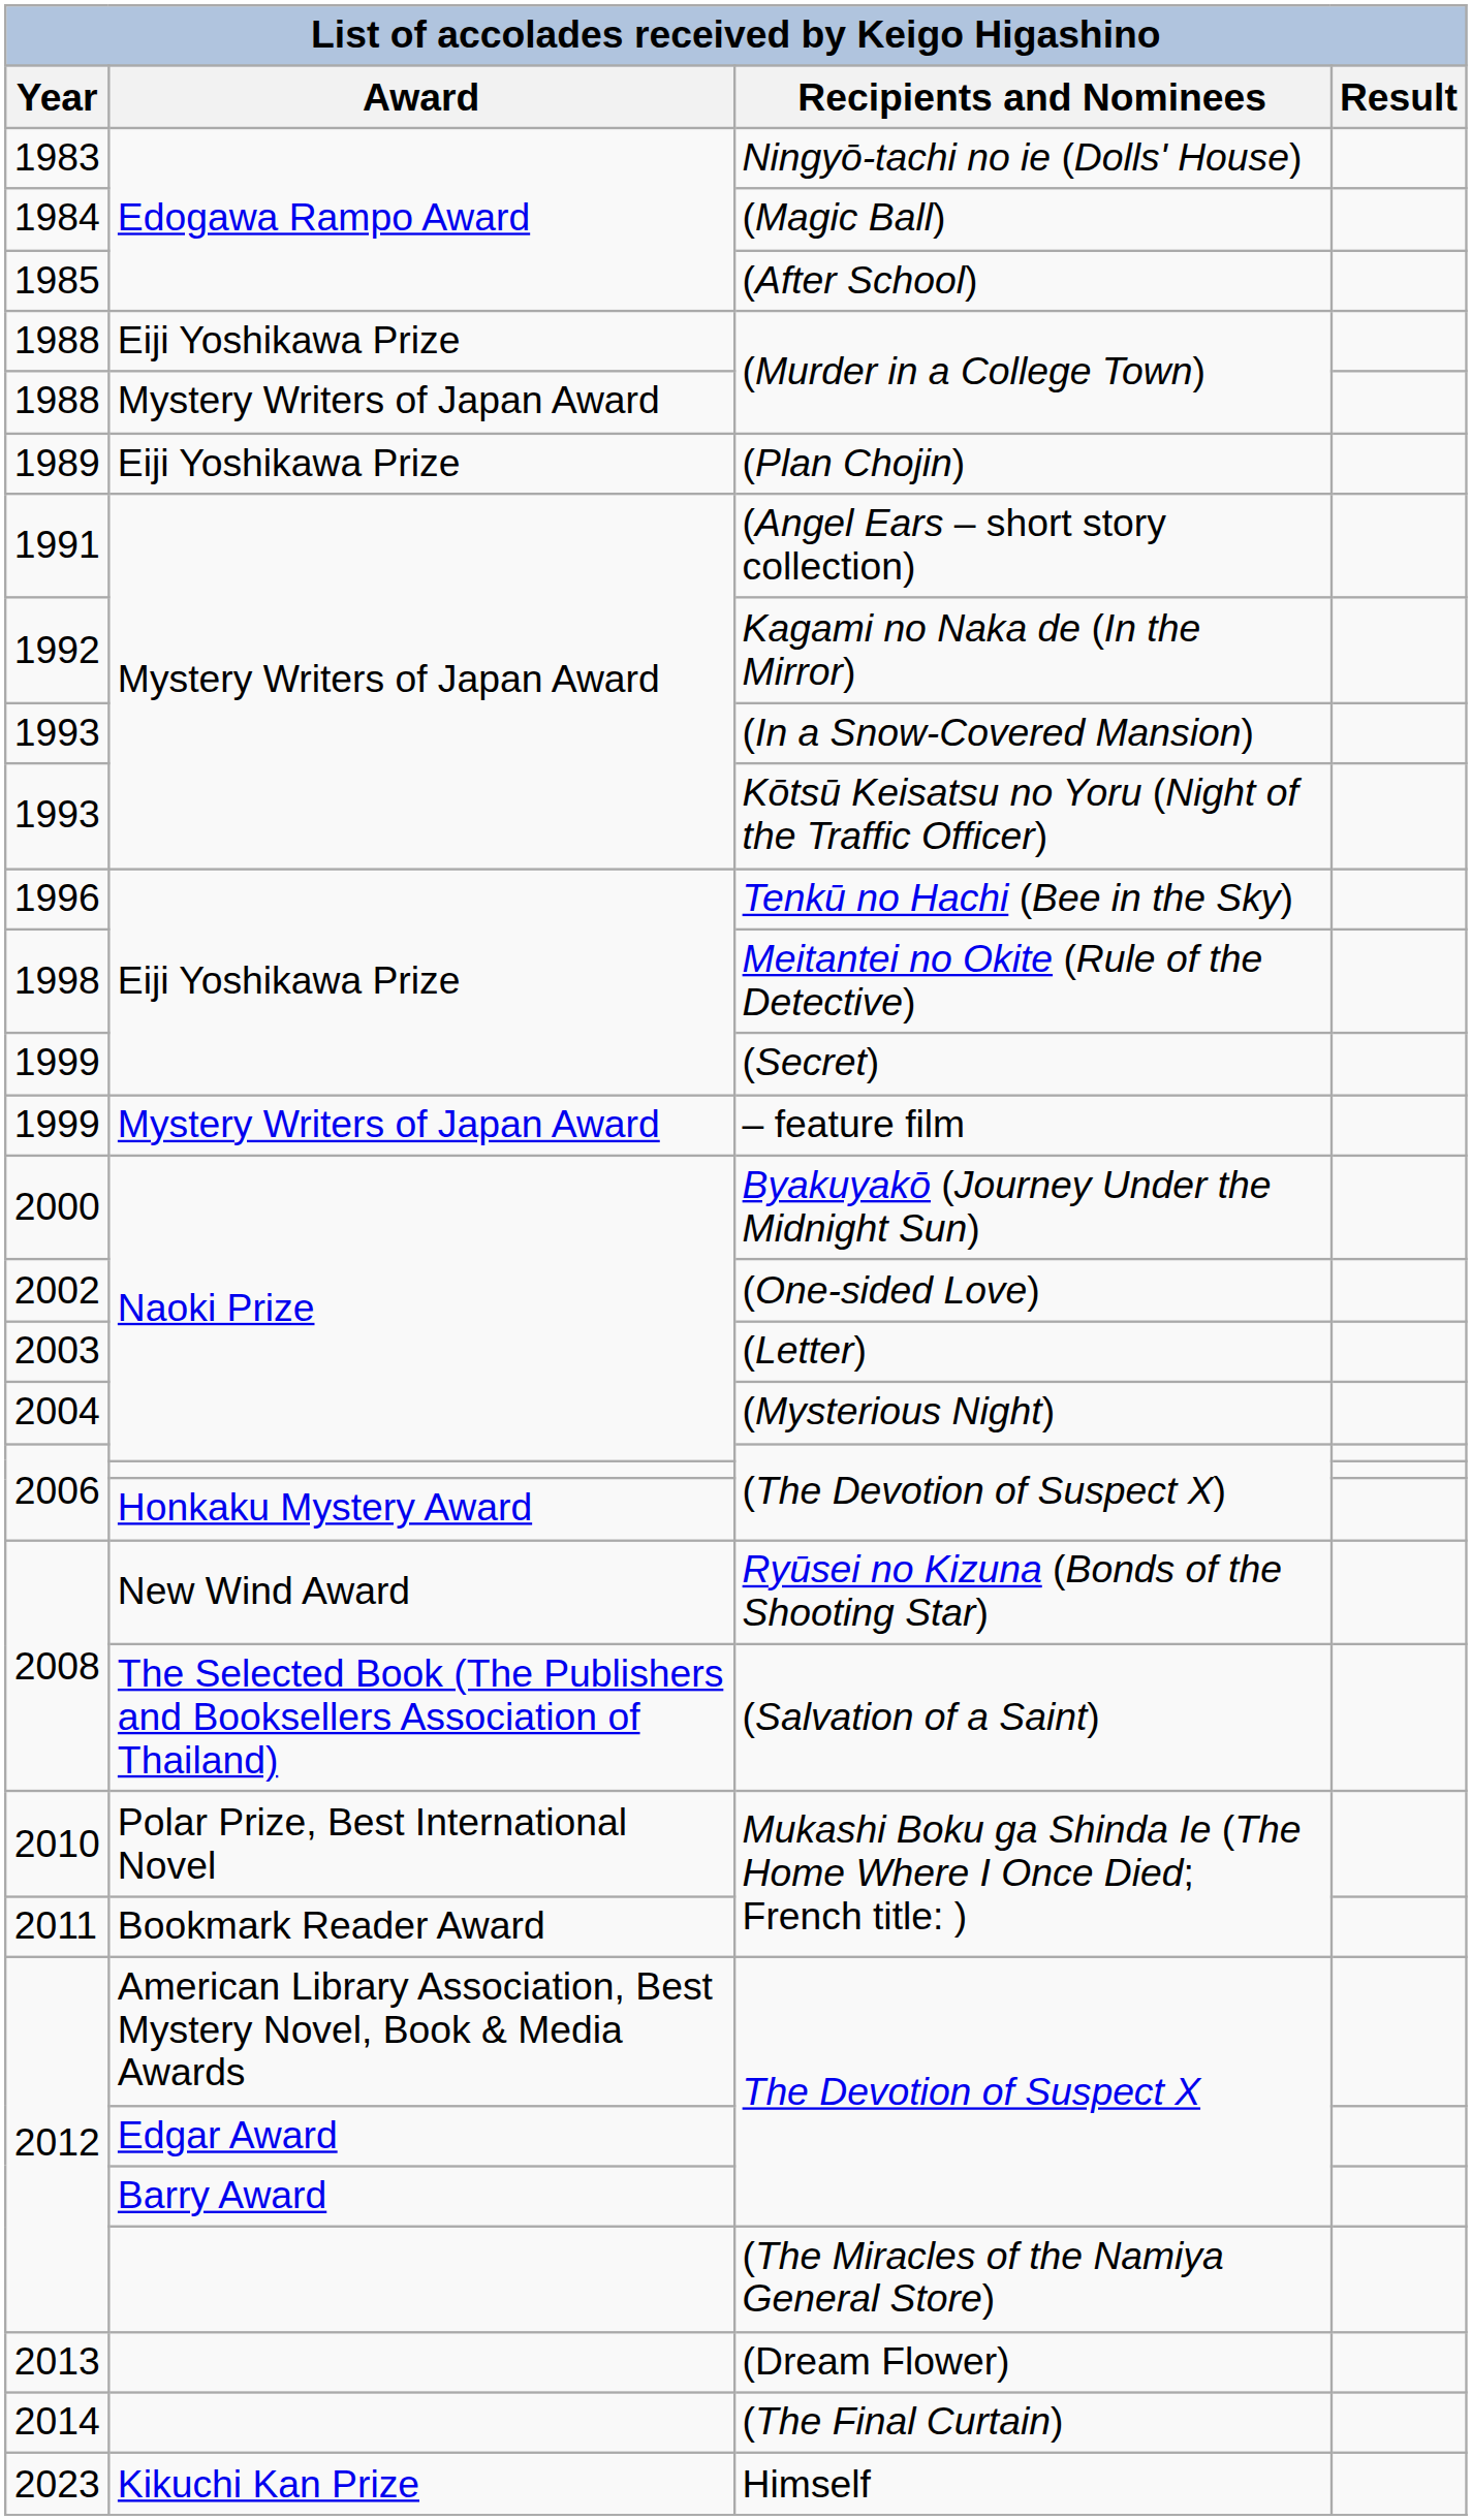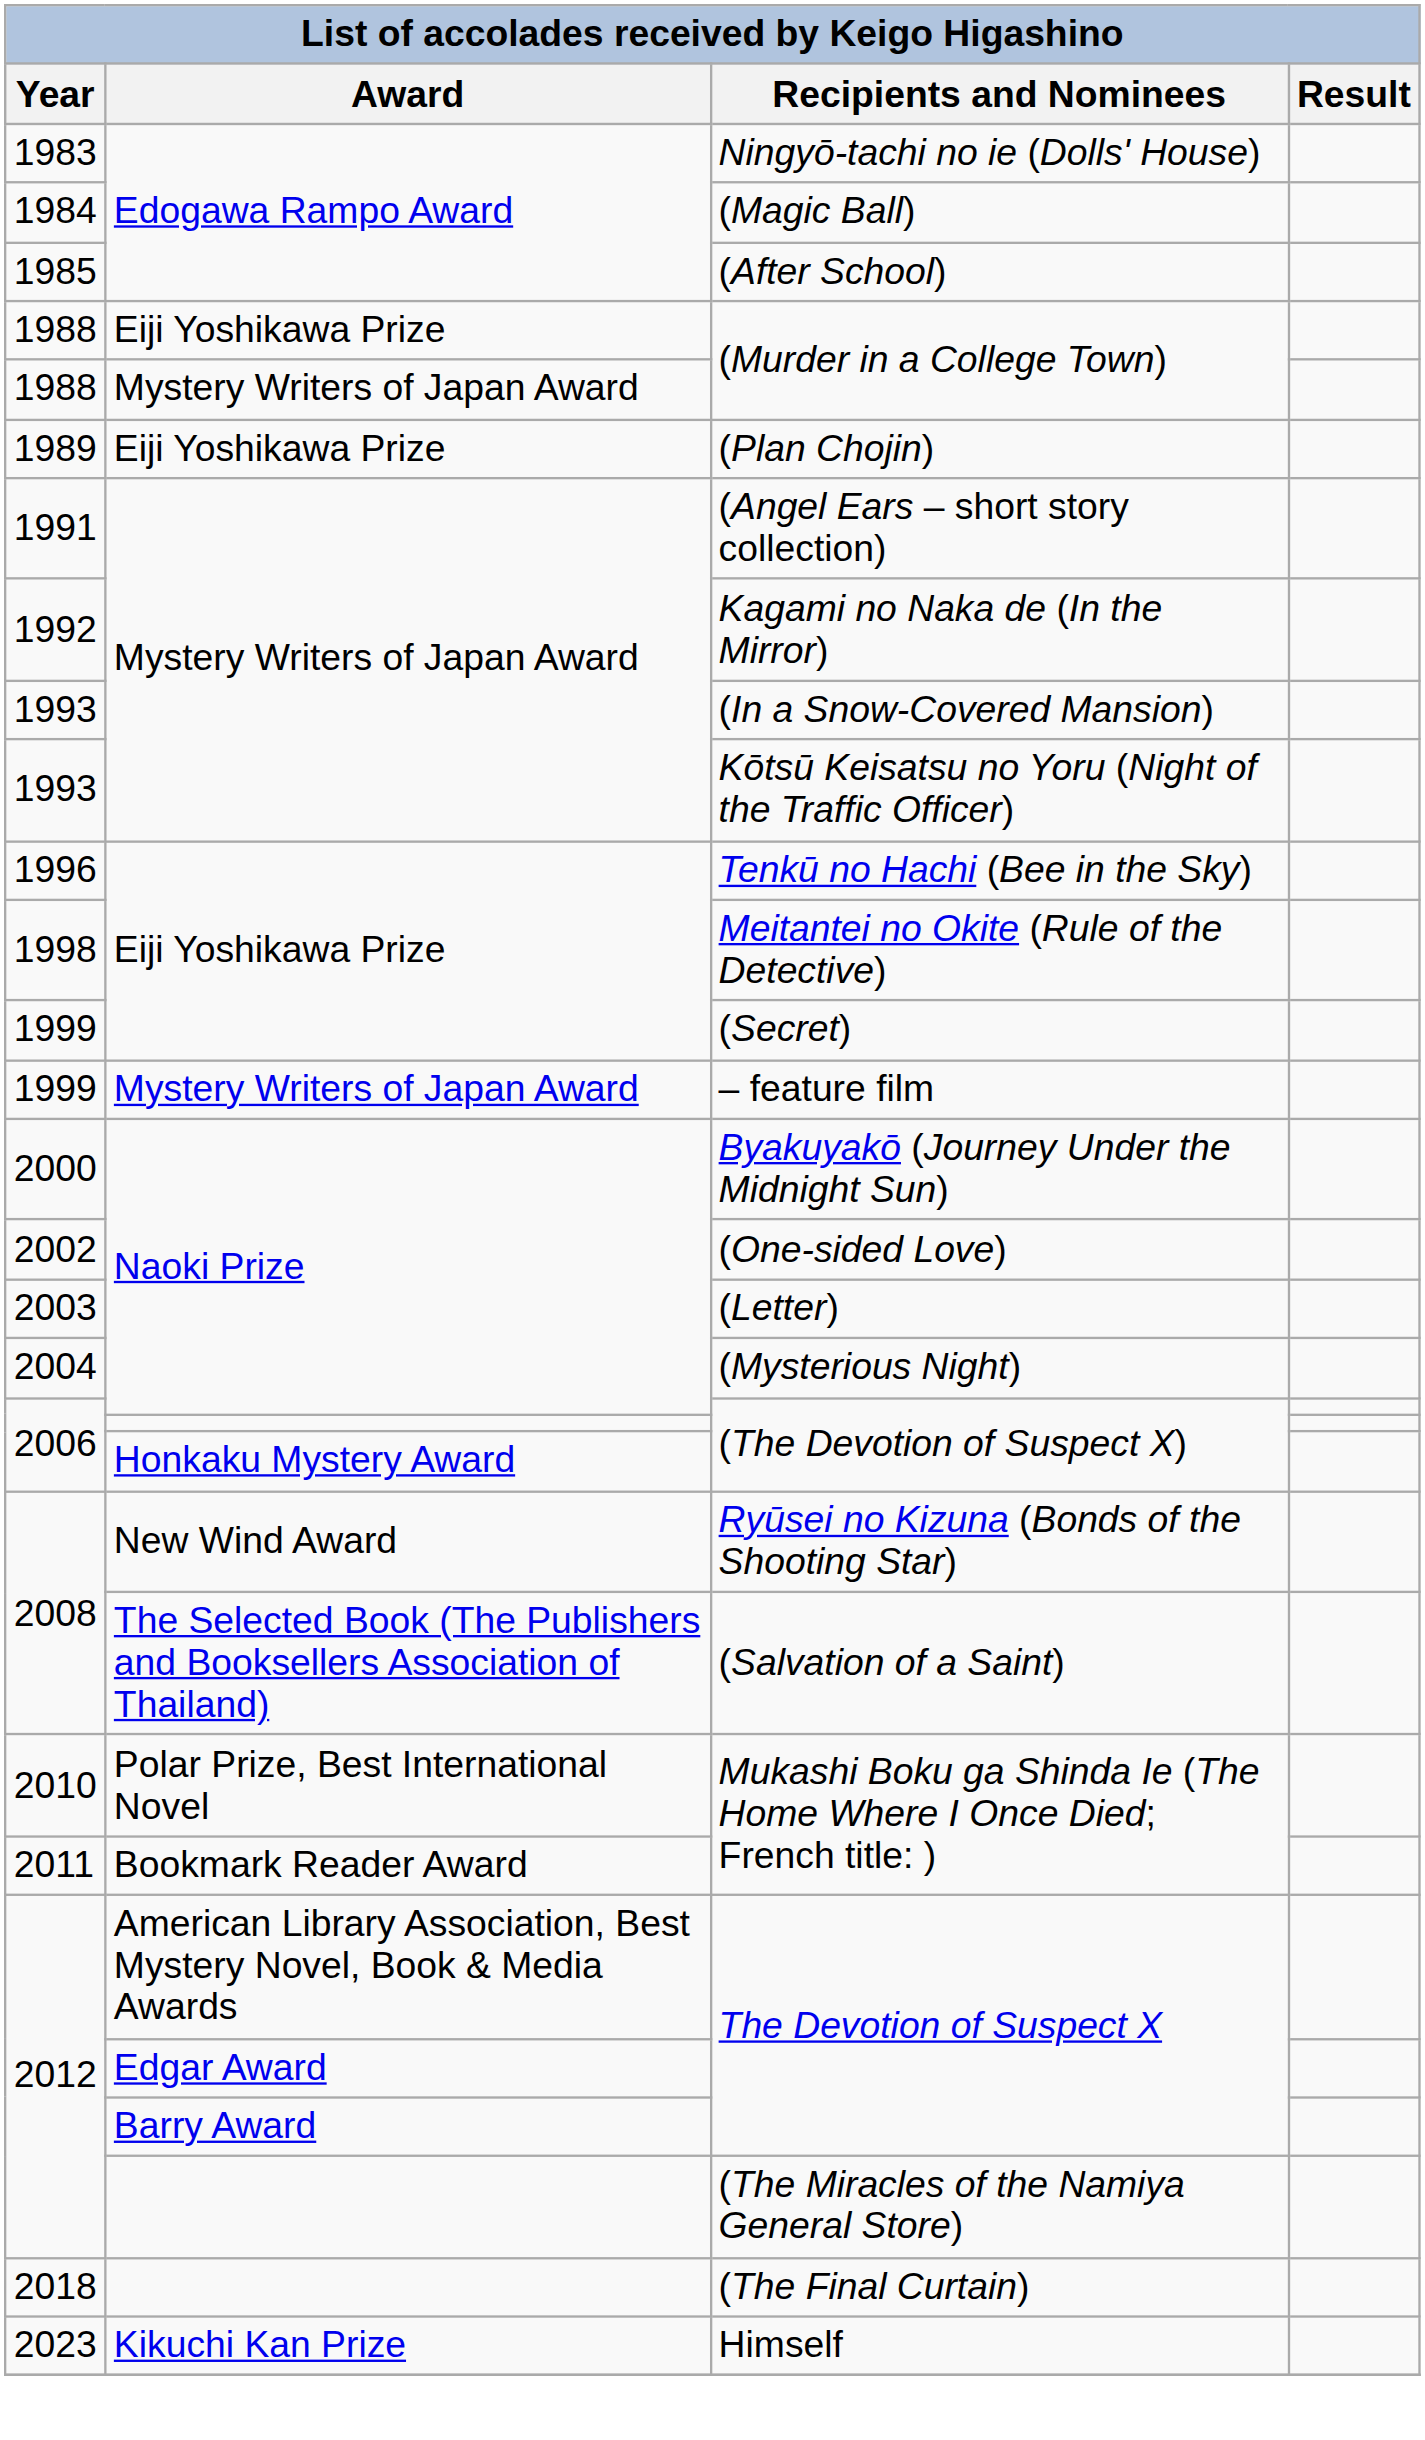- row: 2013 | (Dream Flower)
(The Final Curtain) | Year: 2014 -> 2018
